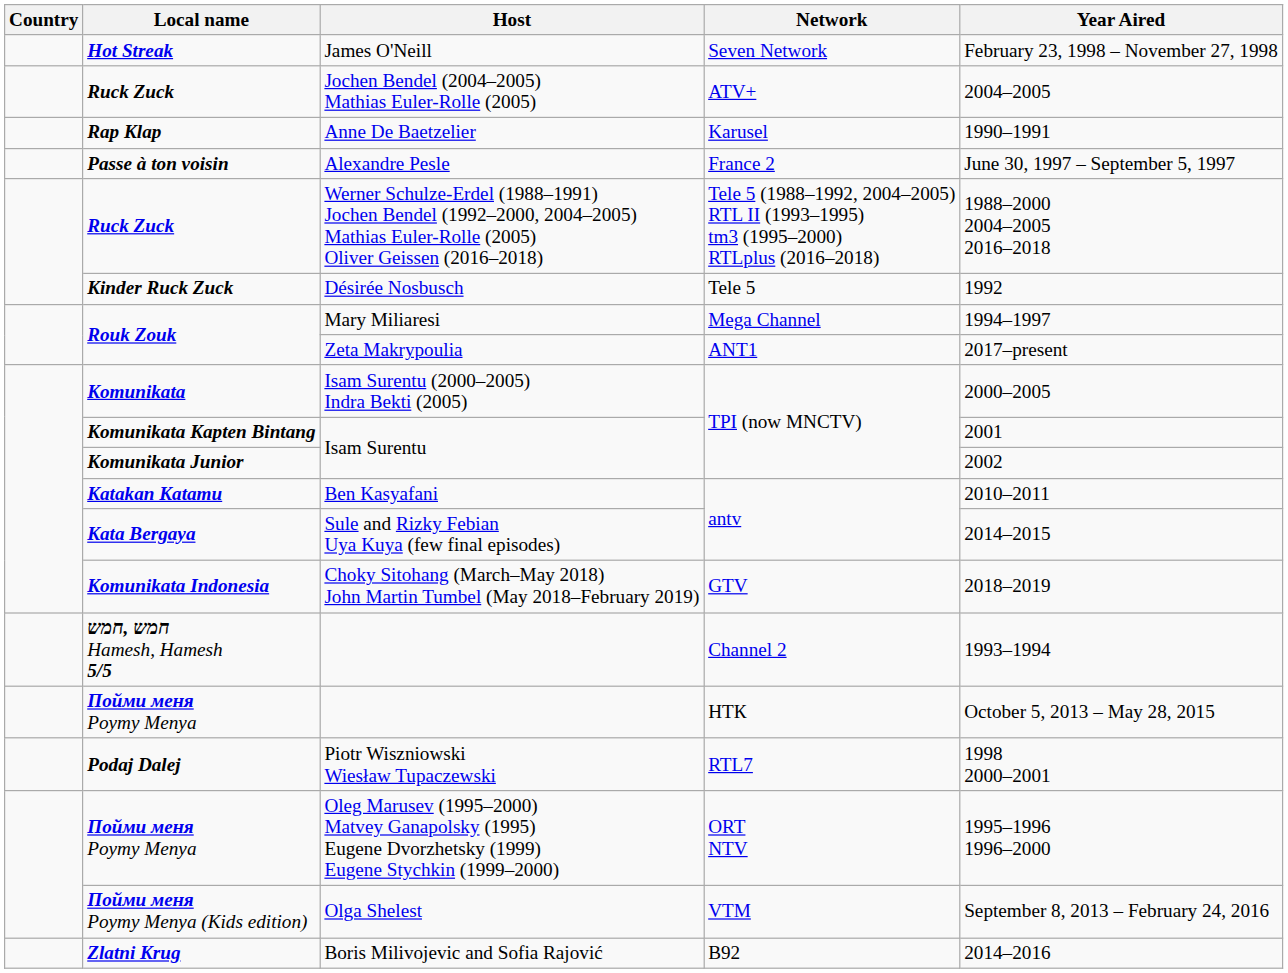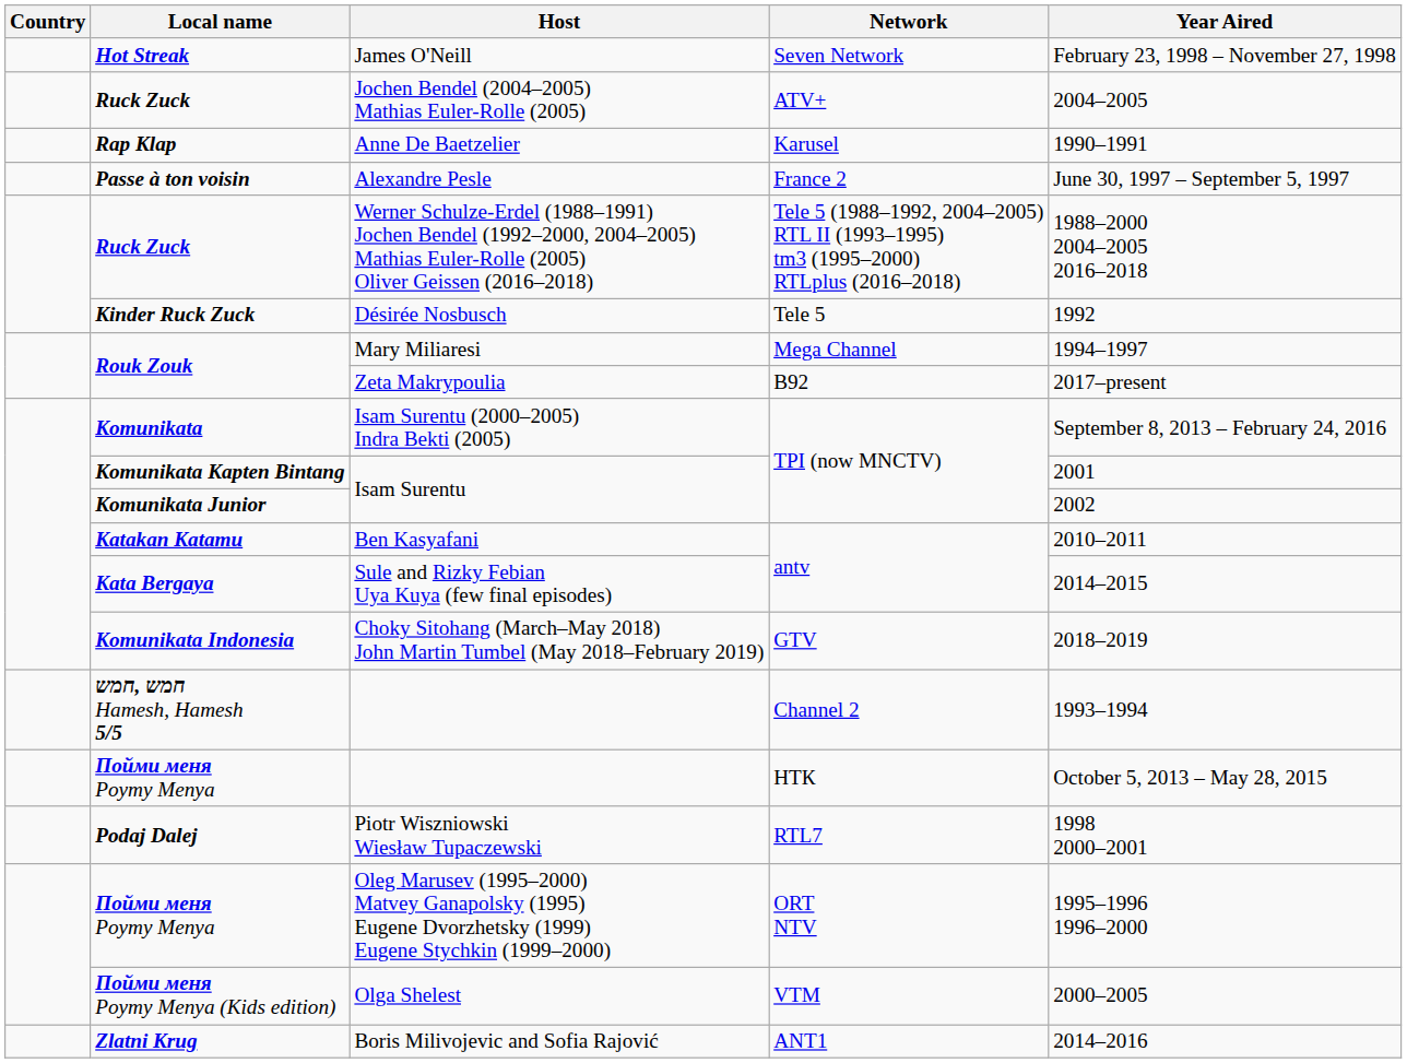Zeta Makrypoulia | Network: ANT1 -> B92
Isam Surentu (2000–2005) Indra Bekti (2005) | Year Aired: 2000–2005 -> September 8, 2013 – February 24, 2016
Olga Shelest | Year Aired: September 8, 2013 – February 24, 2016 -> 2000–2005
Boris Milivojevic and Sofia Rajović | Network: B92 -> ANT1
